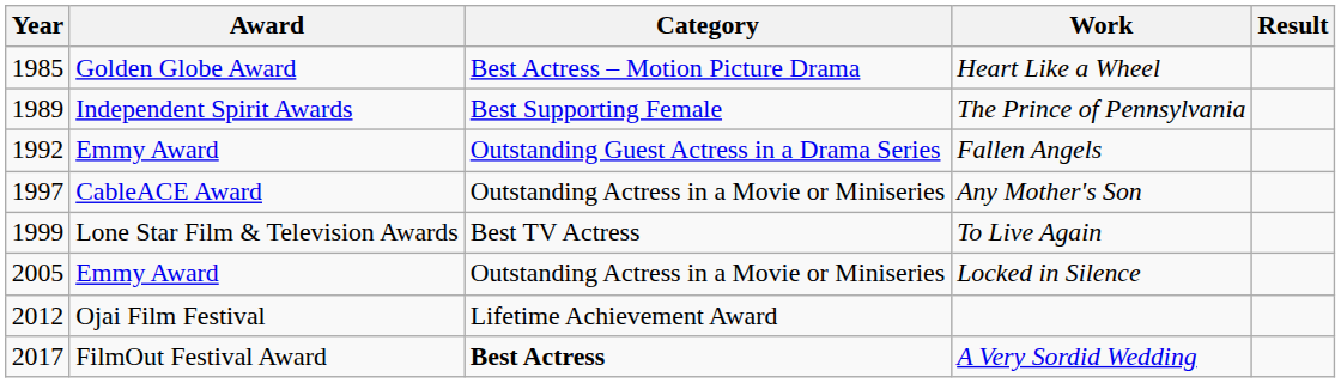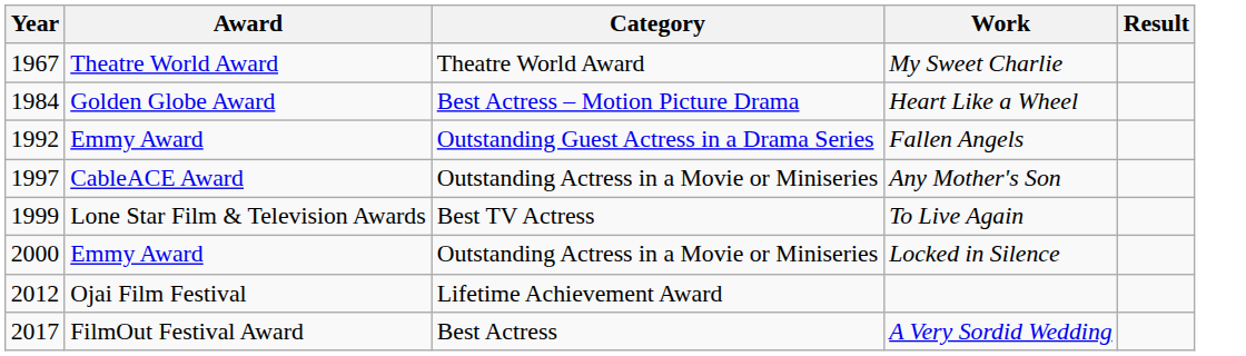+ row: 1967 | Theatre World Award | Theatre World Award | My Sweet Charlie
Heart Like a Wheel | Year: 1985 -> 1984
- row: 1989 | Independent Spirit Awards | Best Supporting Female | The Prince of Pennsylvania
Locked in Silence | Year: 2005 -> 2000
A Very Sordid Wedding | Category: bold -> normal
